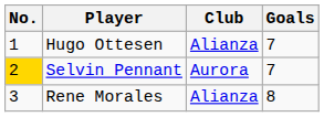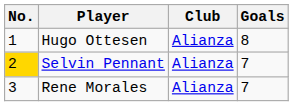Hugo Ottesen | Goals: 7 -> 8
Selvin Pennant | Club: Aurora -> Alianza
Rene Morales | Goals: 8 -> 7
